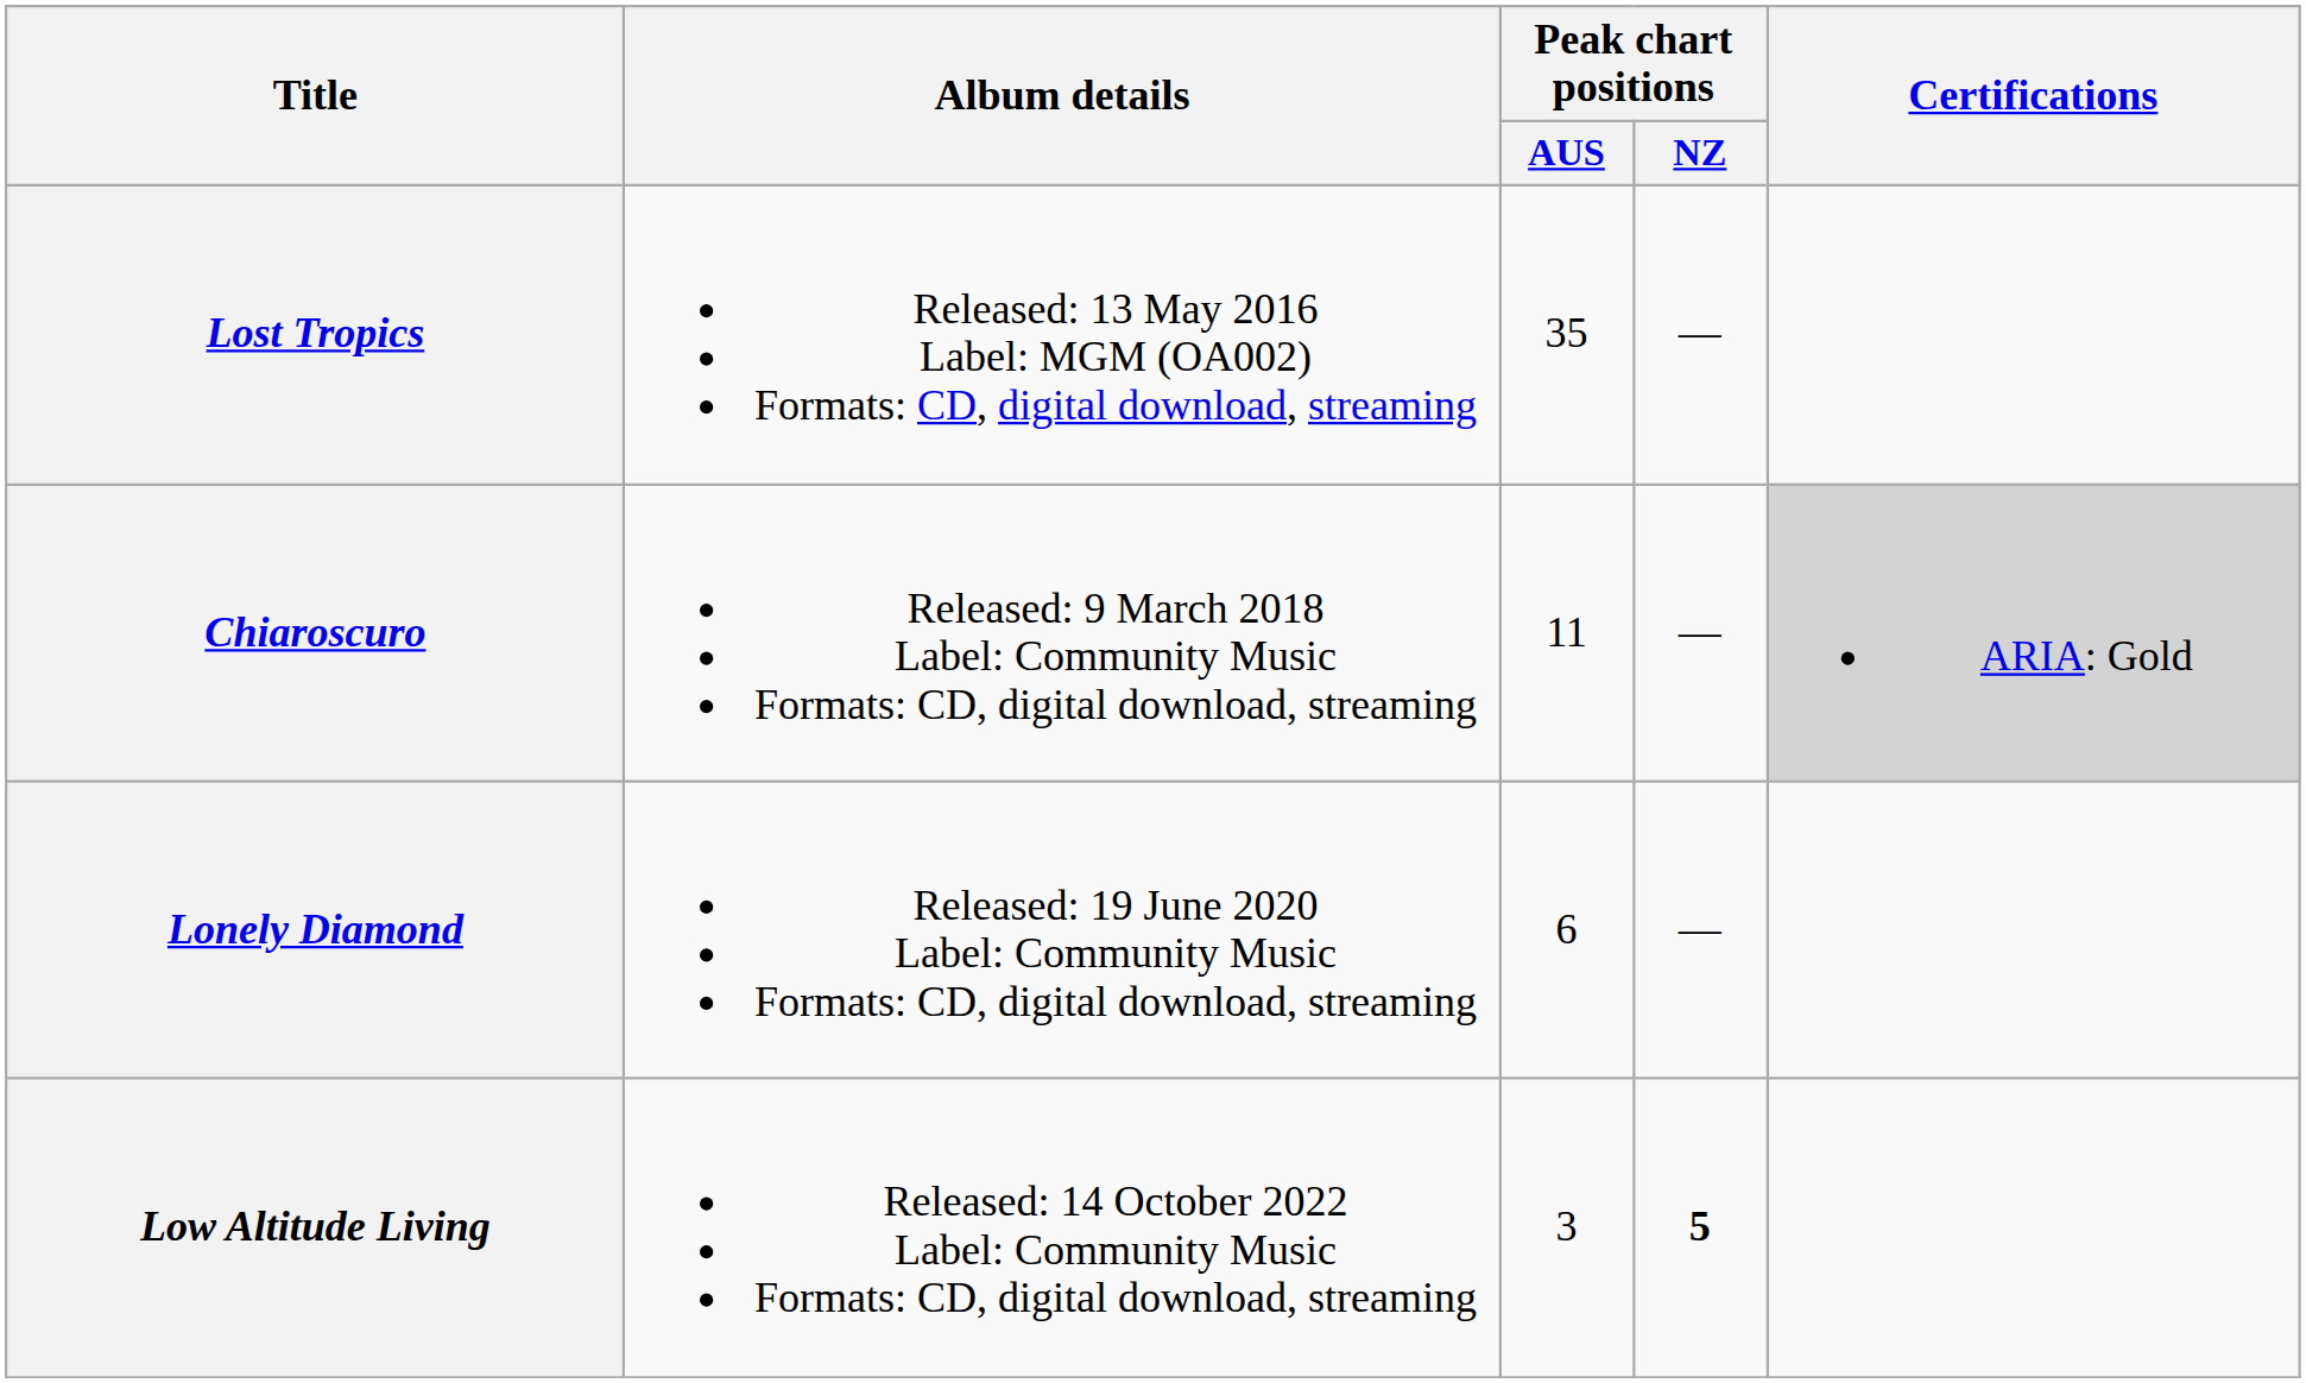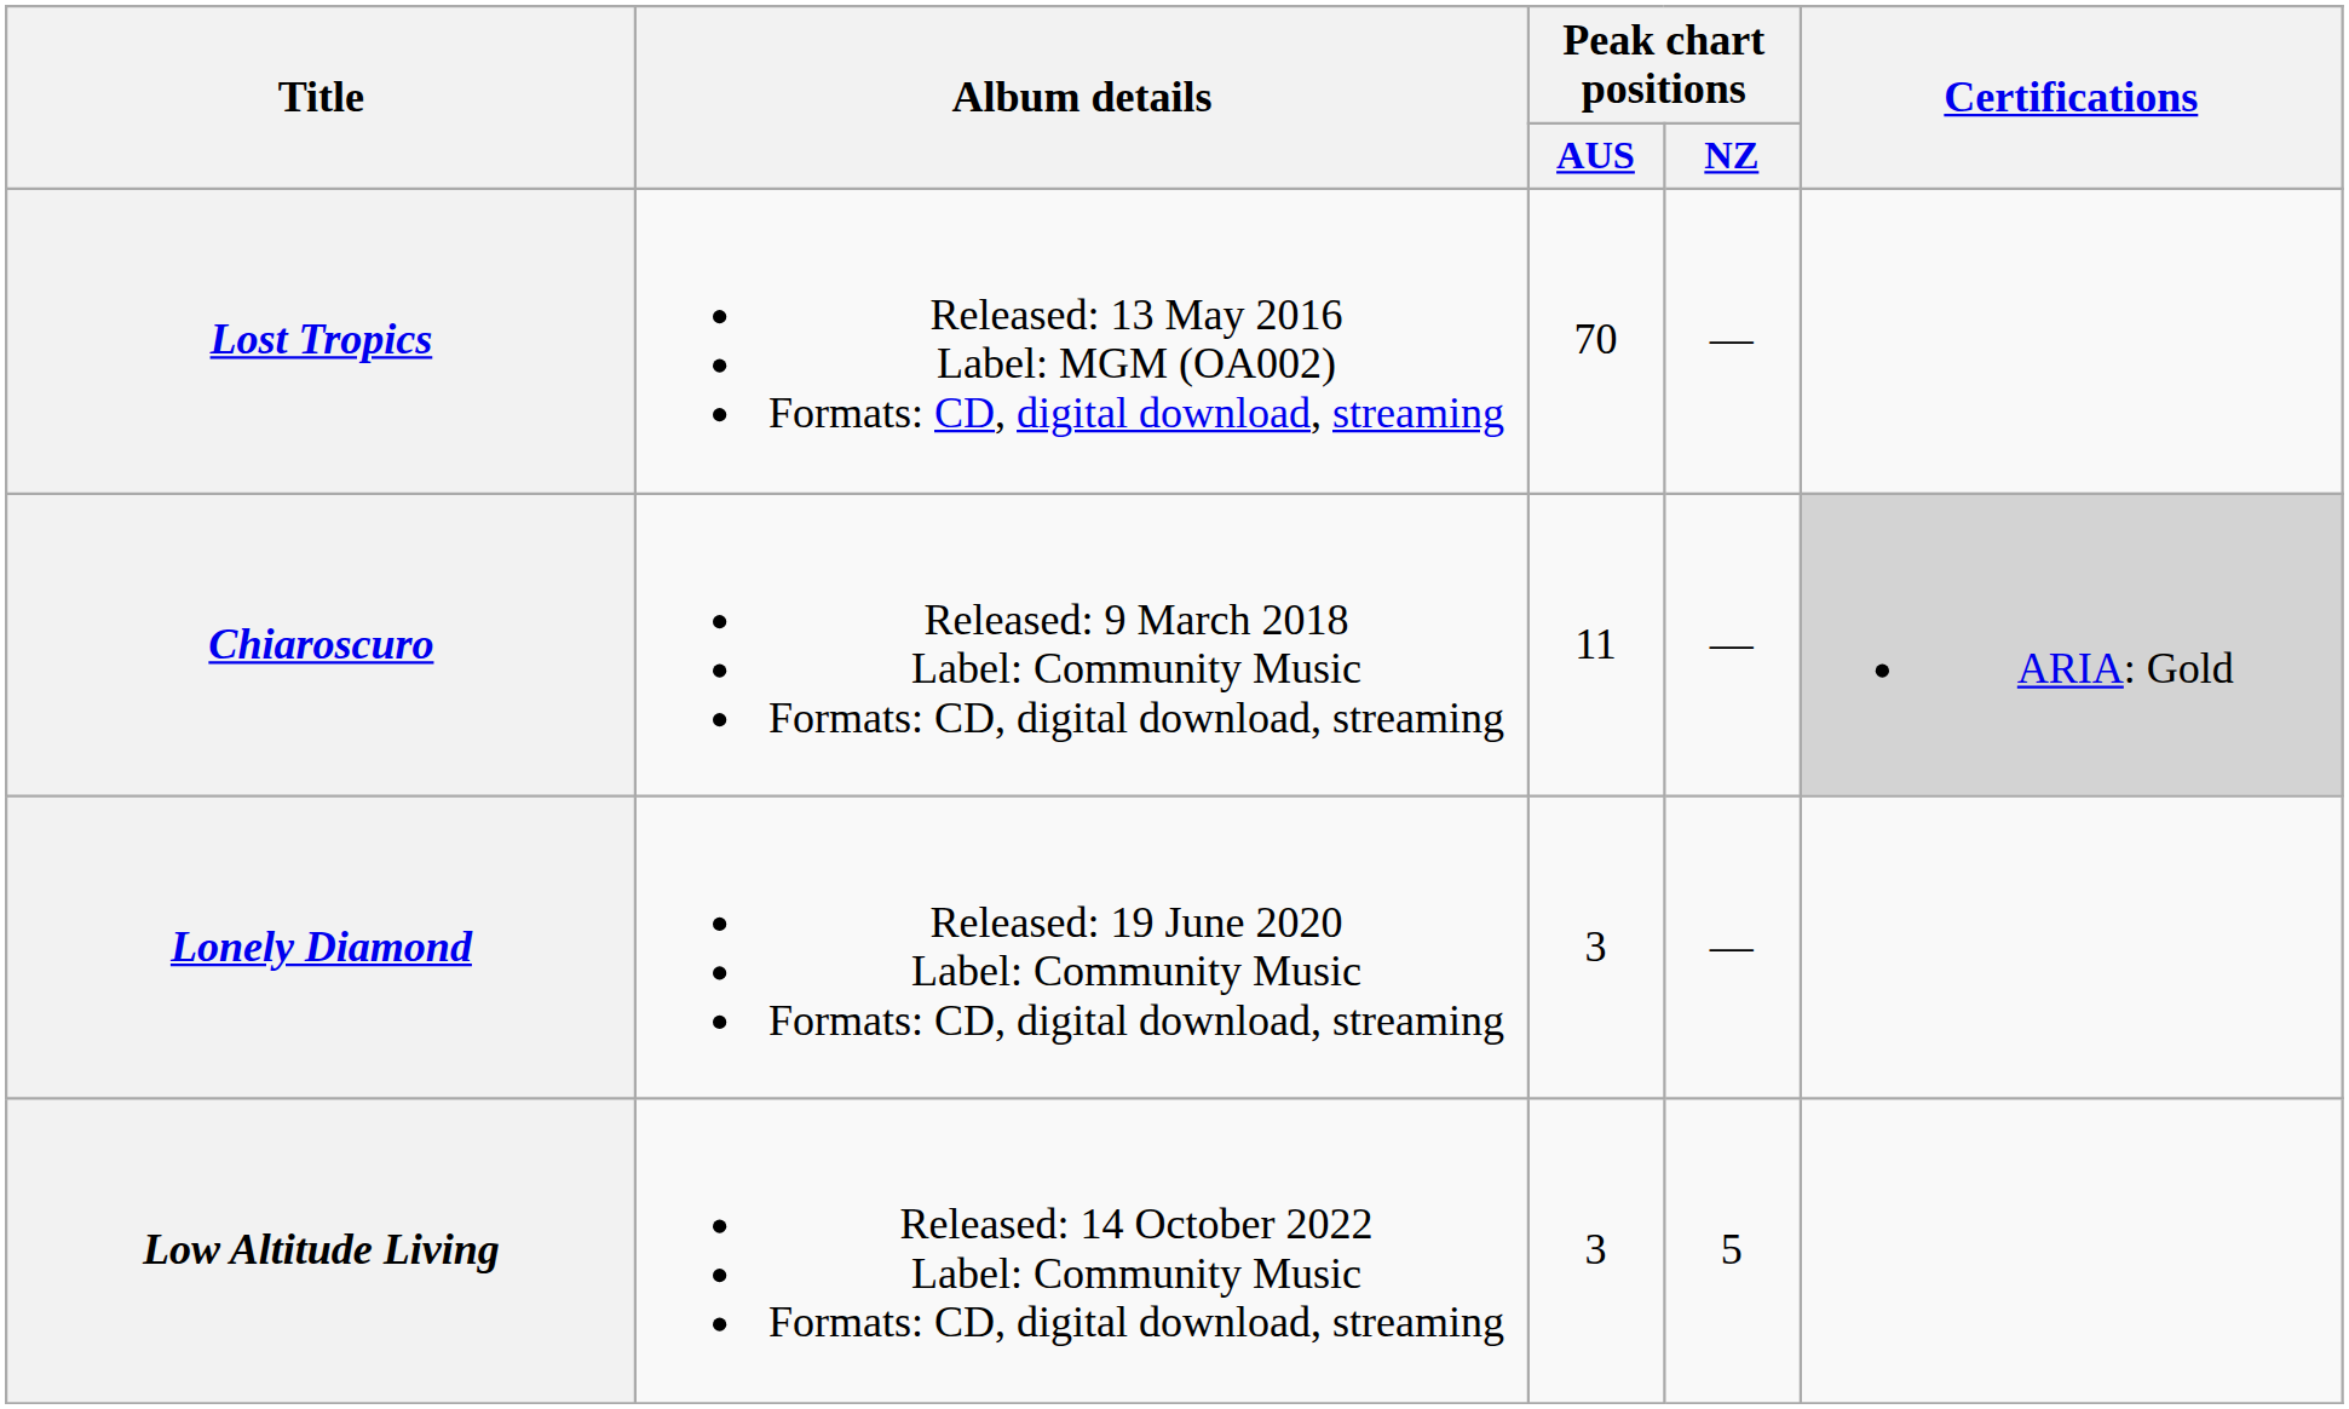Lost Tropics | Peak chart positions / AUS: 35 -> 70
Lonely Diamond | Peak chart positions / AUS: 6 -> 3
Low Altitude Living | Peak chart positions / NZ: bold -> normal
